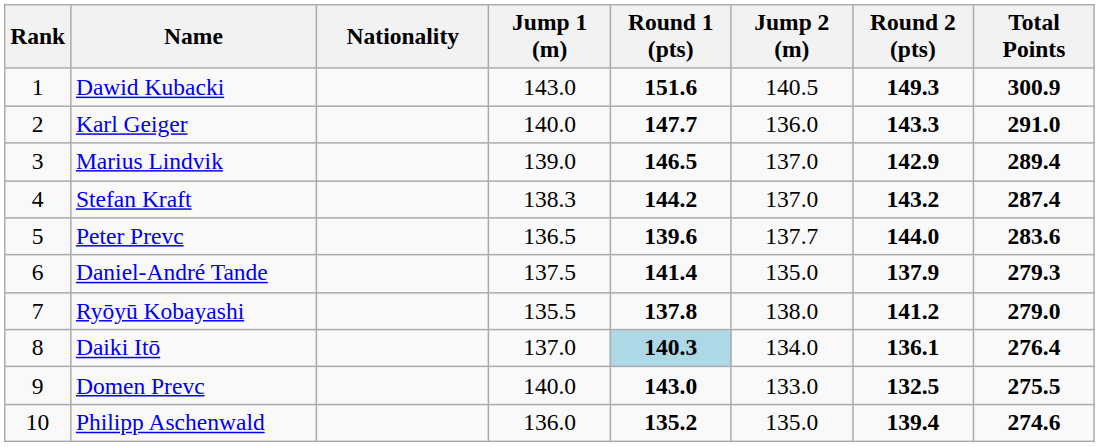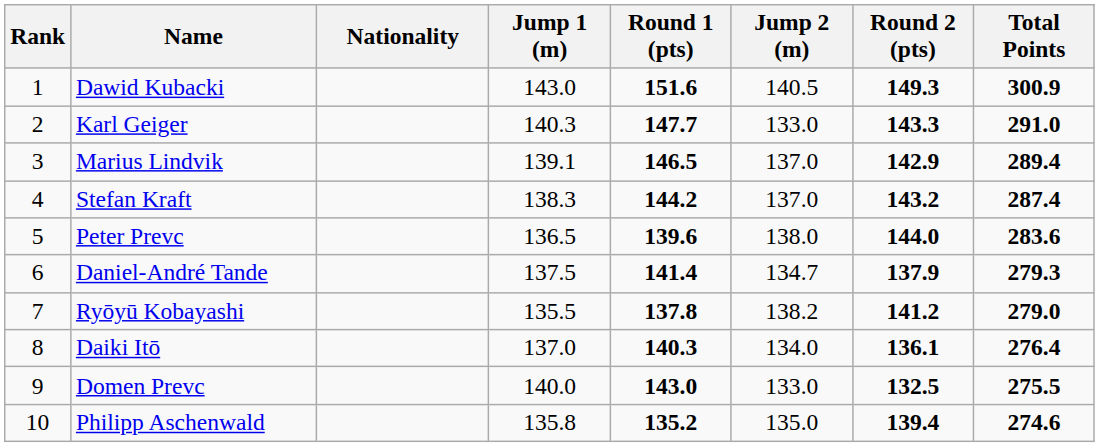Karl Geiger | Jump 1 (m): 140.0 -> 140.3
Karl Geiger | Jump 2 (m): 136.0 -> 133.0
Marius Lindvik | Jump 1 (m): 139.0 -> 139.1
Peter Prevc | Jump 2 (m): 137.7 -> 138.0
Daniel-André Tande | Jump 2 (m): 135.0 -> 134.7
Ryōyū Kobayashi | Jump 2 (m): 138.0 -> 138.2
Daiki Itō | Round 1 (pts): lightblue background -> no background
Philipp Aschenwald | Jump 1 (m): 136.0 -> 135.8
